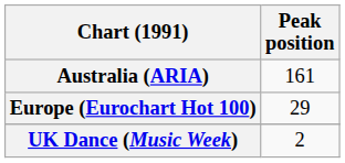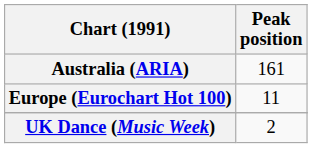Europe (Eurochart Hot 100) | Peak position: 29 -> 11
